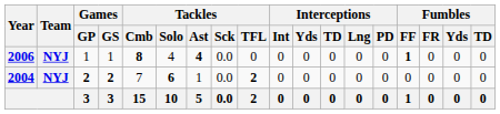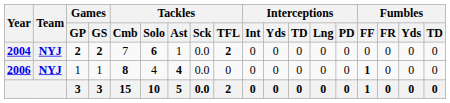rows swapped: 2004 <-> 2006
